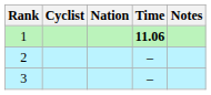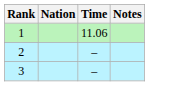- column: Cyclist
1 | Time: bold -> normal
